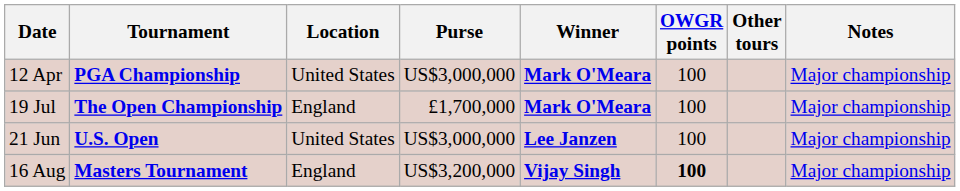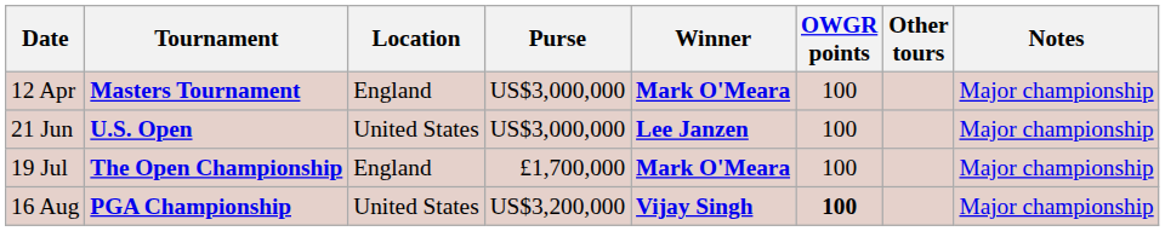12 Apr | Tournament: PGA Championship -> Masters Tournament
12 Apr | Location: United States -> England
rows swapped: 21 Jun <-> 19 Jul
16 Aug | Tournament: Masters Tournament -> PGA Championship
16 Aug | Location: England -> United States
